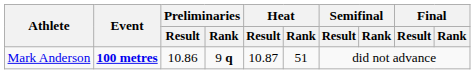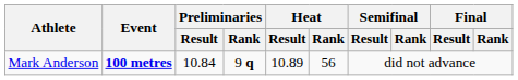Mark Anderson | Preliminaries / Result: 10.86 -> 10.84
Mark Anderson | Heat / Result: 10.87 -> 10.89
Mark Anderson | Heat / Rank: 51 -> 56
